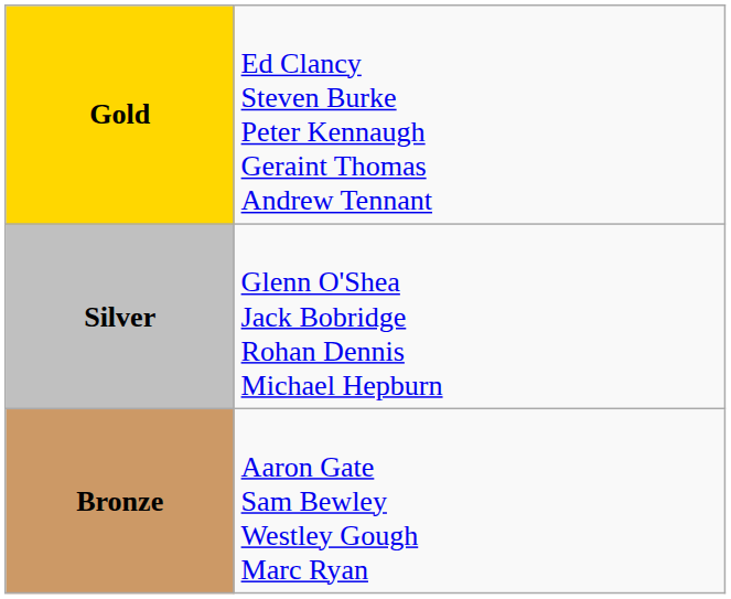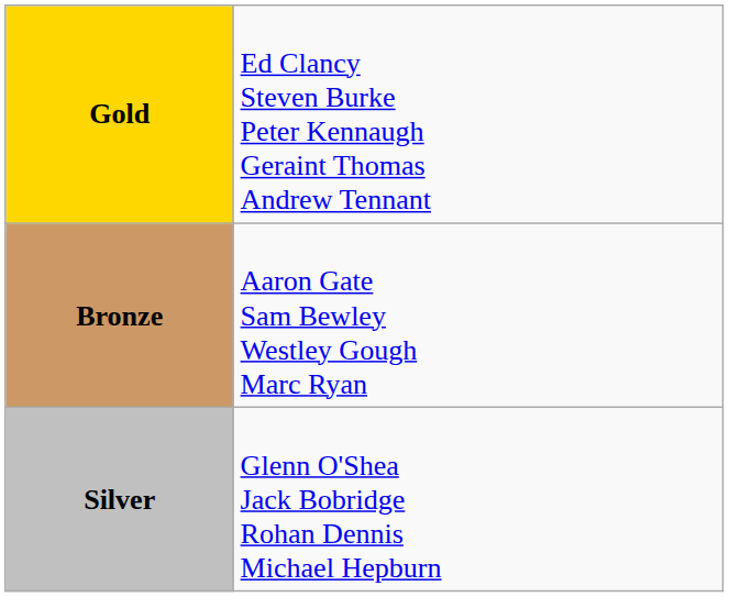rows swapped: Silver <-> Bronze
